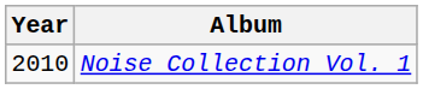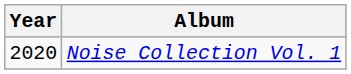Noise Collection Vol. 1 | Year: 2010 -> 2020
